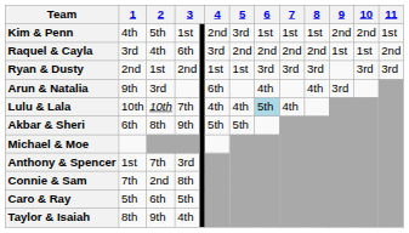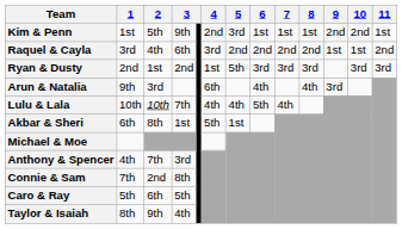Kim & Penn | 1: 4th -> 1st
Kim & Penn | column 4: 1st -> 9th
Ryan & Dusty | 5: 1st -> 5th
Lulu & Lala | 6: lightblue background -> no background
Akbar & Sheri | column 4: 9th -> 1st
Akbar & Sheri | 5: 5th -> 1st
Anthony & Spencer | 1: 1st -> 4th
